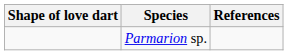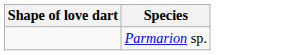- column: References
